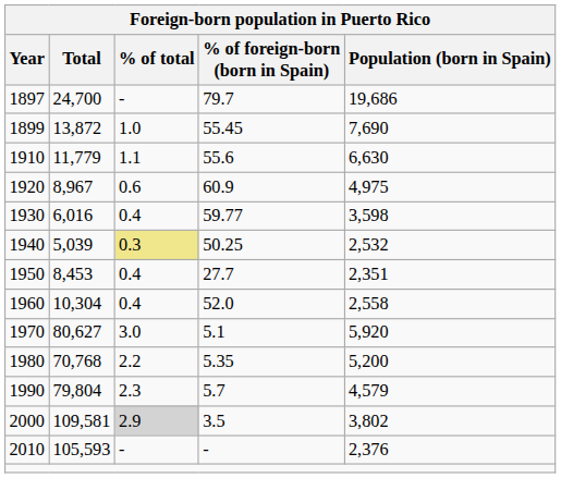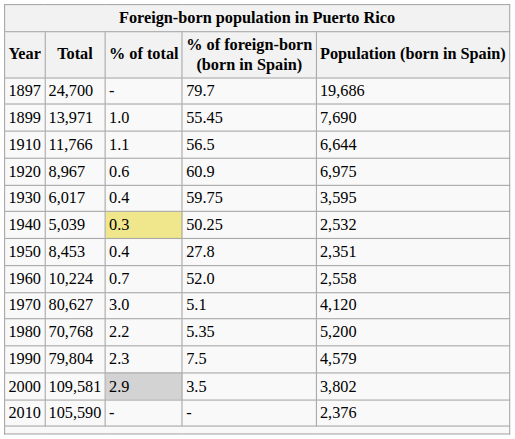1899 | Total: 13,872 -> 13,971
1910 | Total: 11,779 -> 11,766
1910 | % of foreign-born (born in Spain): 55.6 -> 56.5
1910 | Population (born in Spain): 6,630 -> 6,644
1920 | Population (born in Spain): 4,975 -> 6,975
1930 | Total: 6,016 -> 6,017
1930 | % of foreign-born (born in Spain): 59.77 -> 59.75
1930 | Population (born in Spain): 3,598 -> 3,595
1950 | % of foreign-born (born in Spain): 27.7 -> 27.8
1960 | Total: 10,304 -> 10,224
1960 | % of total: 0.4 -> 0.7
1970 | Population (born in Spain): 5,920 -> 4,120
1990 | % of foreign-born (born in Spain): 5.7 -> 7.5
2010 | Total: 105,593 -> 105,590
